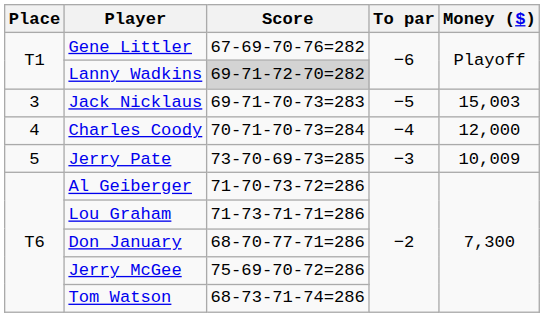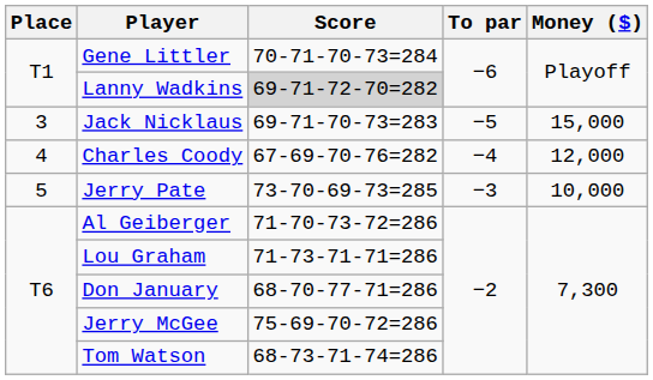Gene Littler | Score: 67-69-70-76=282 -> 70-71-70-73=284
Jack Nicklaus | Money ($): 15,003 -> 15,000
Charles Coody | Score: 70-71-70-73=284 -> 67-69-70-76=282
Jerry Pate | Money ($): 10,009 -> 10,000
